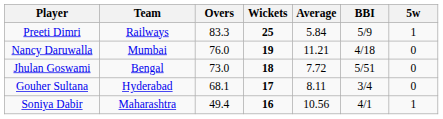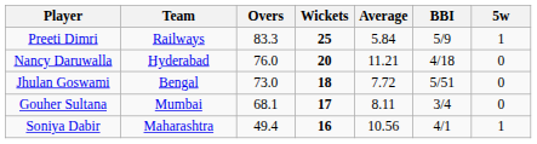Nancy Daruwalla | Team: Mumbai -> Hyderabad
Nancy Daruwalla | Wickets: 19 -> 20
Gouher Sultana | Team: Hyderabad -> Mumbai
